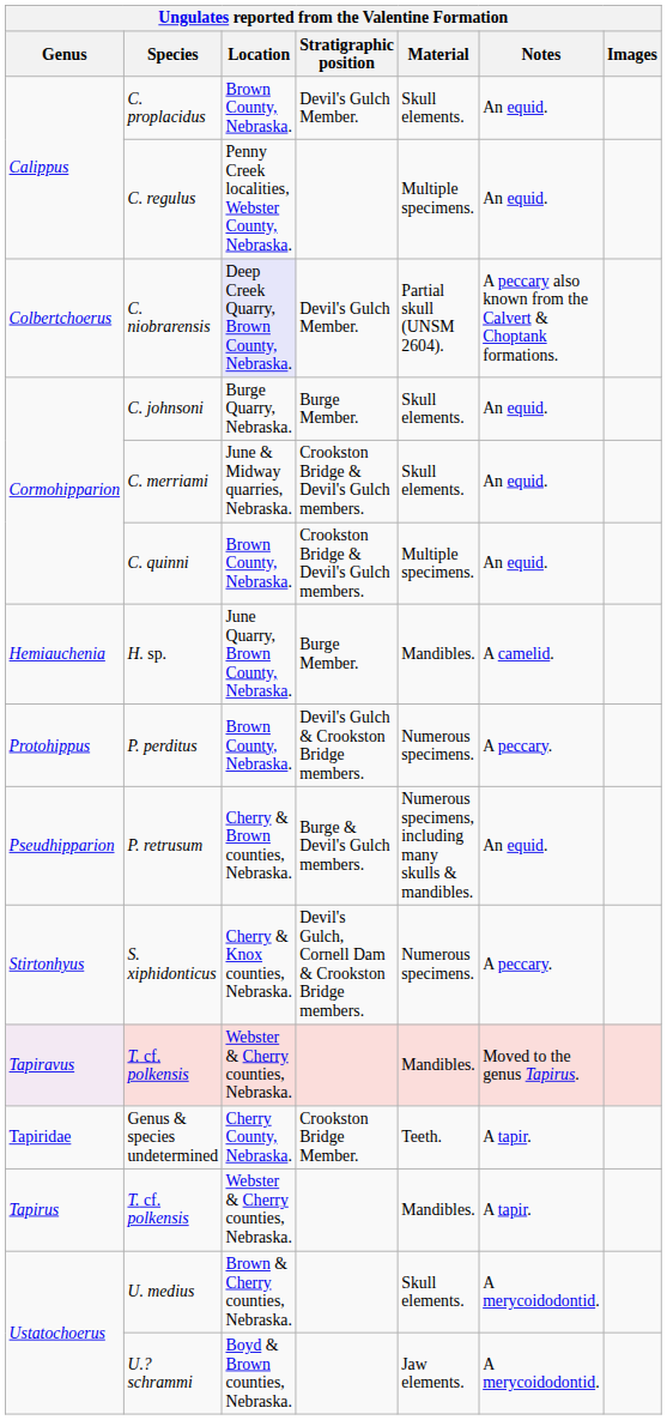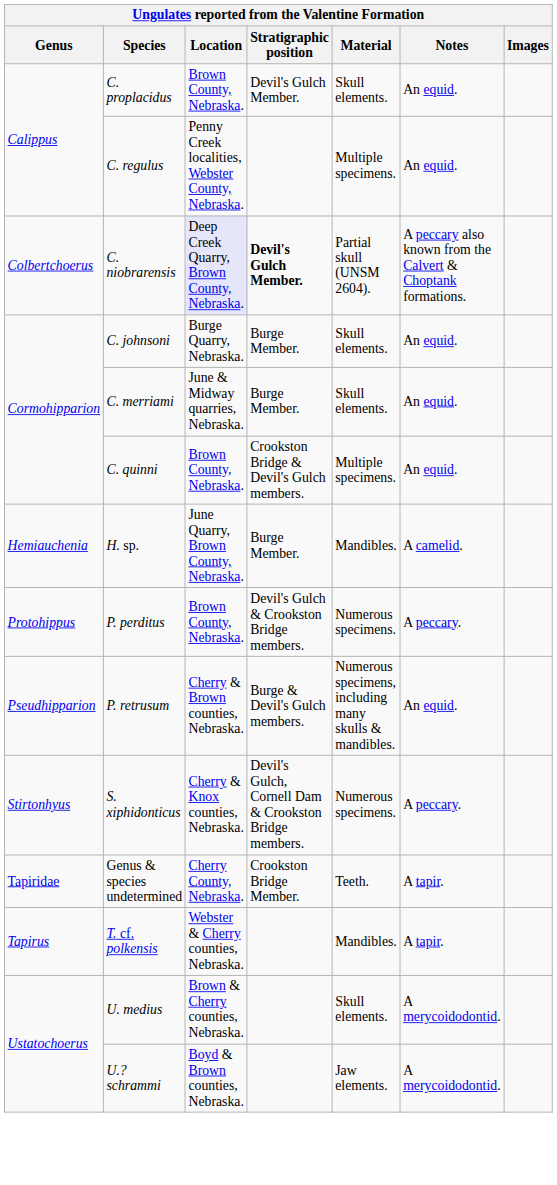C. niobrarensis | Stratigraphic position: normal -> bold
C. merriami | Stratigraphic position: Crookston Bridge & Devil's Gulch members. -> Burge Member.
- row: Tapiravus | T. cf. polkensis | Webster & Cherry counties, Nebraska. | Mandibles. | Moved to the genus Tapirus.
